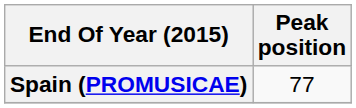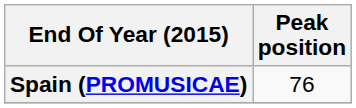Spain (PROMUSICAE) | Peak position: 77 -> 76
